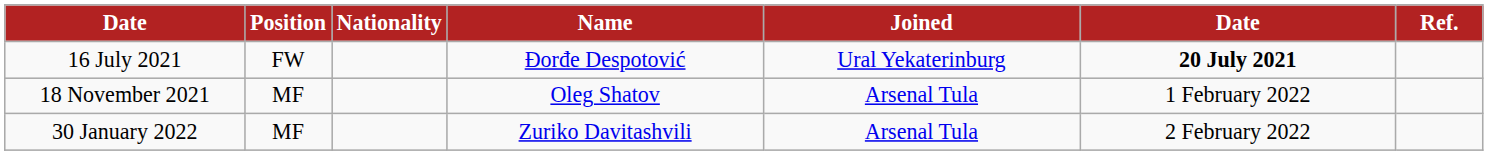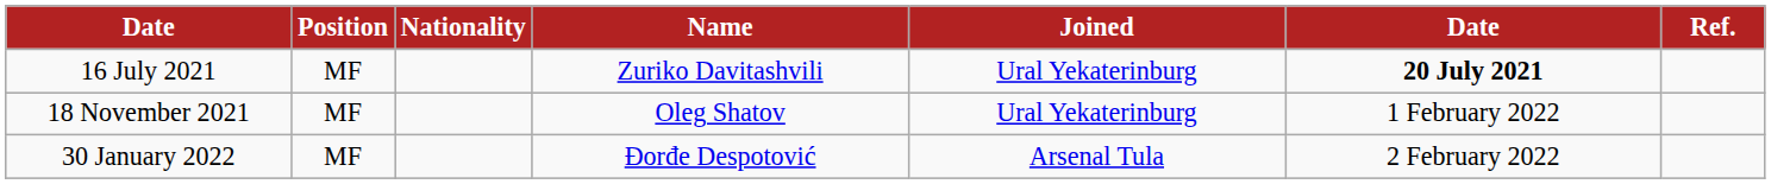16 July 2021 | Position: FW -> MF
16 July 2021 | Name: Đorđe Despotović -> Zuriko Davitashvili
18 November 2021 | Joined: Arsenal Tula -> Ural Yekaterinburg
30 January 2022 | Name: Zuriko Davitashvili -> Đorđe Despotović
